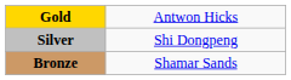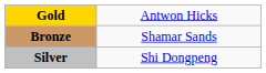rows swapped: Silver <-> Bronze
